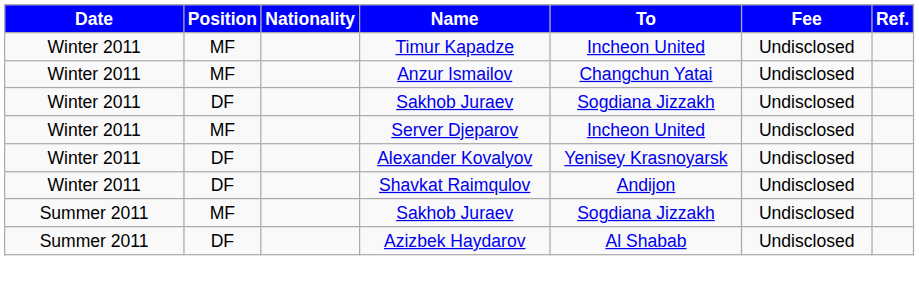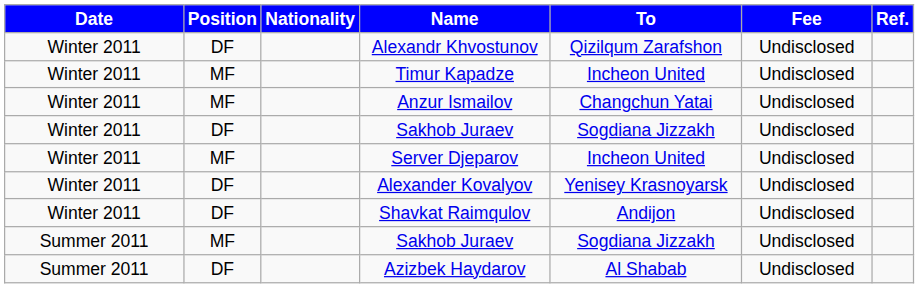+ row: Winter 2011 | DF | Alexandr Khvostunov | Qizilqum Zarafshon | Undisclosed
